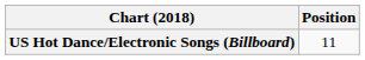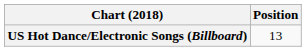US Hot Dance/Electronic Songs (Billboard) | Position: 11 -> 13
